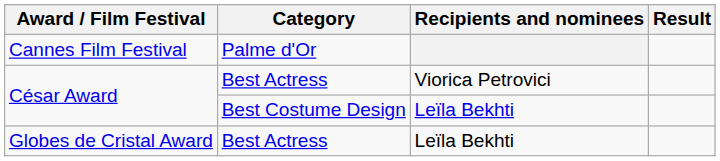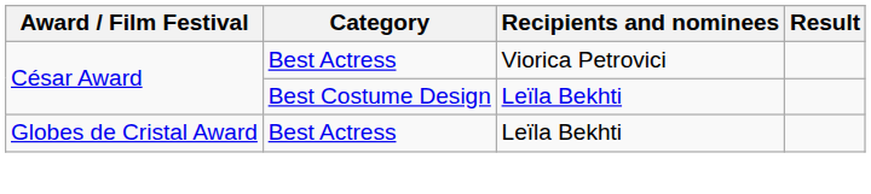- row: Cannes Film Festival | Palme d'Or
